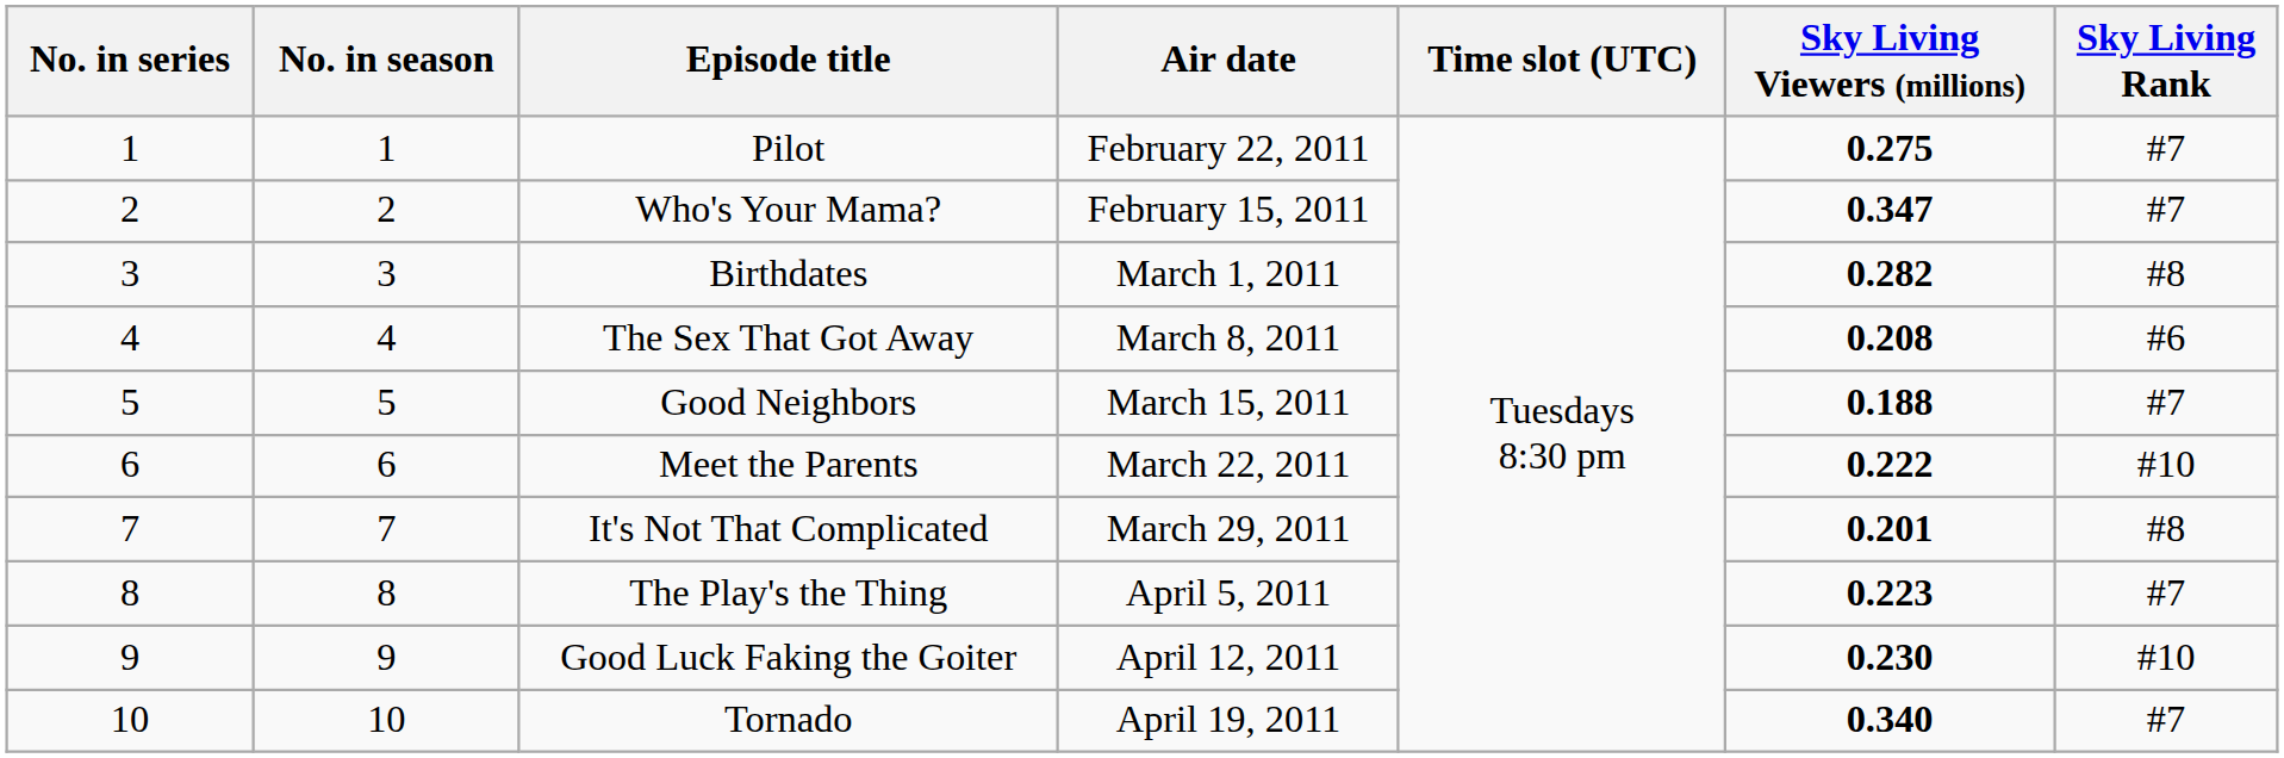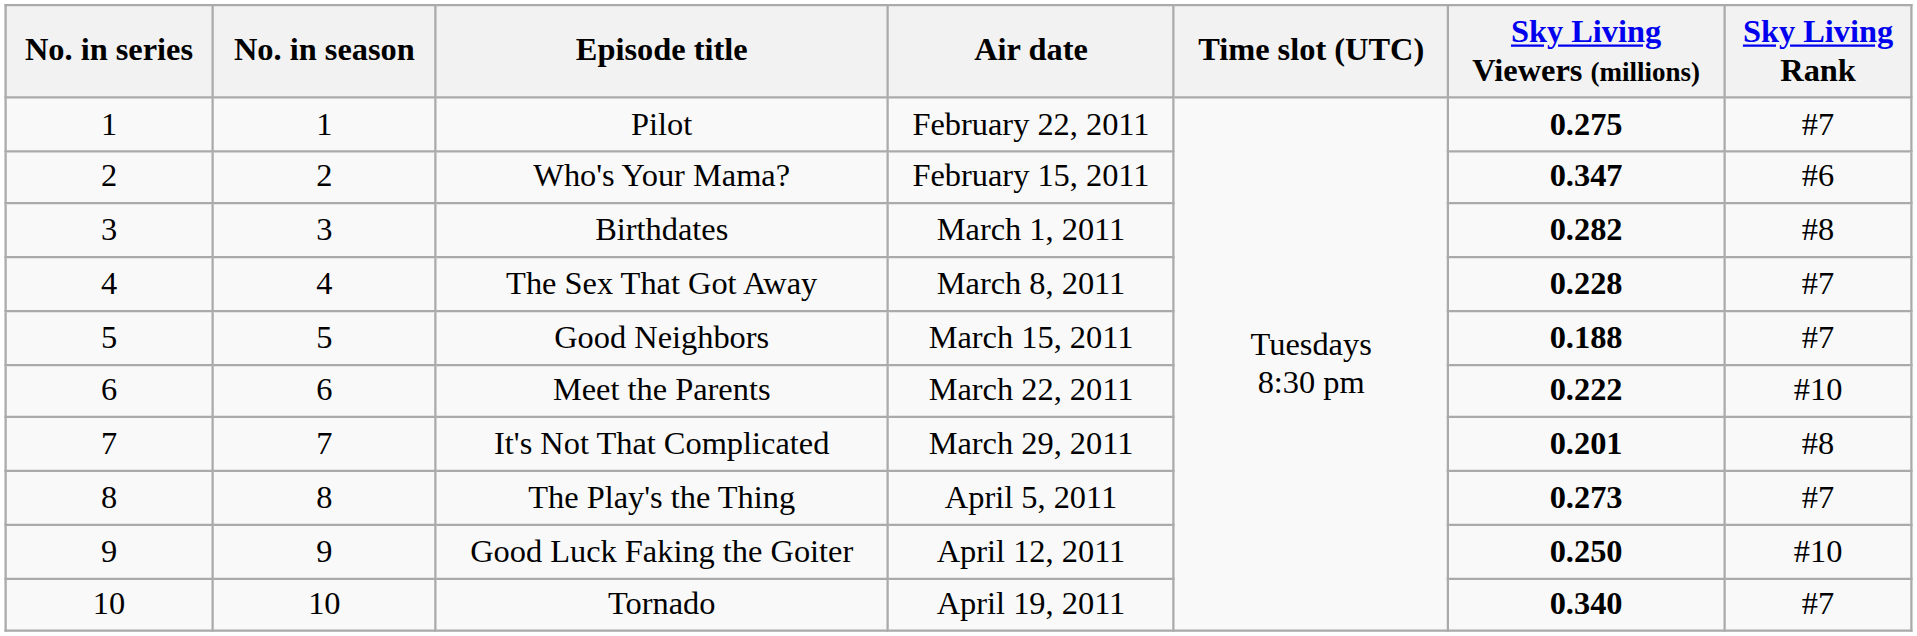Who's Your Mama? | Sky Living Rank: #7 -> #6
The Sex That Got Away | Sky Living Viewers (millions): 0.208 -> 0.228
The Sex That Got Away | Sky Living Rank: #6 -> #7
The Play's the Thing | Sky Living Viewers (millions): 0.223 -> 0.273
Good Luck Faking the Goiter | Sky Living Viewers (millions): 0.230 -> 0.250
